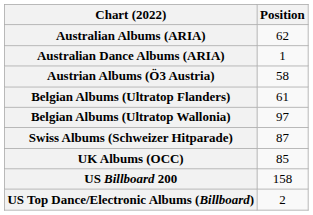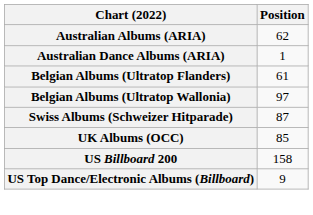- row: Austrian Albums (Ö3 Austria) | 58
US Top Dance/Electronic Albums (Billboard) | Position: 2 -> 9
